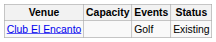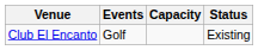columns swapped: Events <-> Capacity
